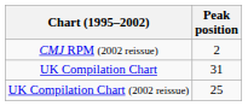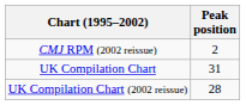UK Compilation Chart (2002 reissue) | Peak position: 25 -> 28
